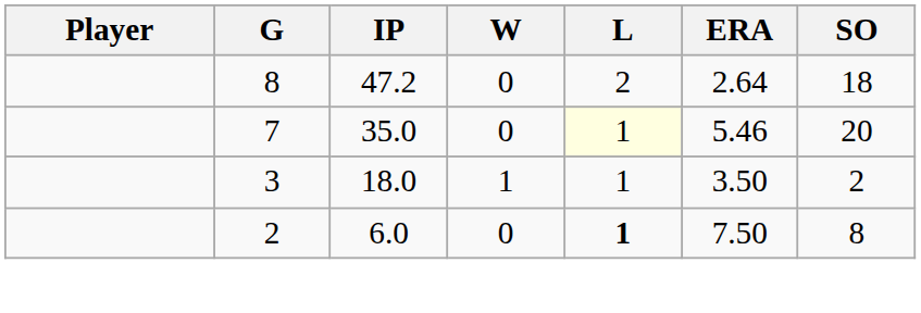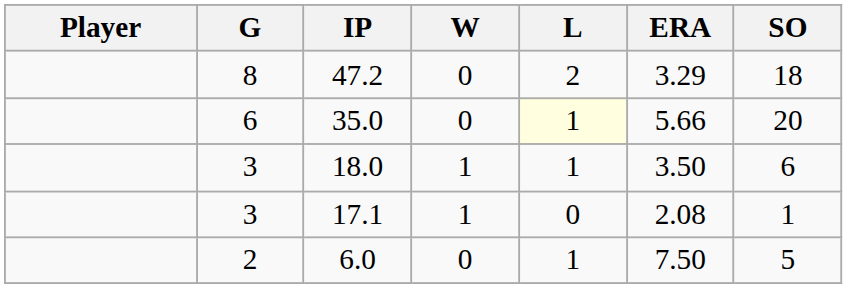47.2 | ERA: 2.64 -> 3.29
35.0 | G: 7 -> 6
35.0 | ERA: 5.46 -> 5.66
18.0 | SO: 2 -> 6
+ row: 3 | 17.1 | 1 | 0 | 2.08 | 1
6.0 | L: bold -> normal
6.0 | SO: 8 -> 5
